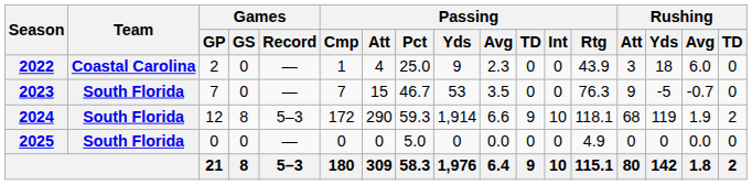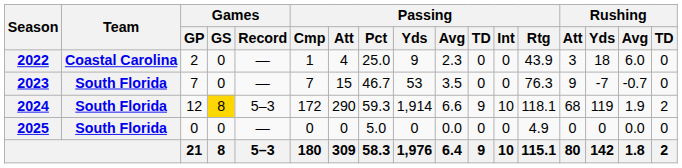2023 | Rushing / Yds: -5 -> -7
2024 | Games / GS: no background -> gold background
